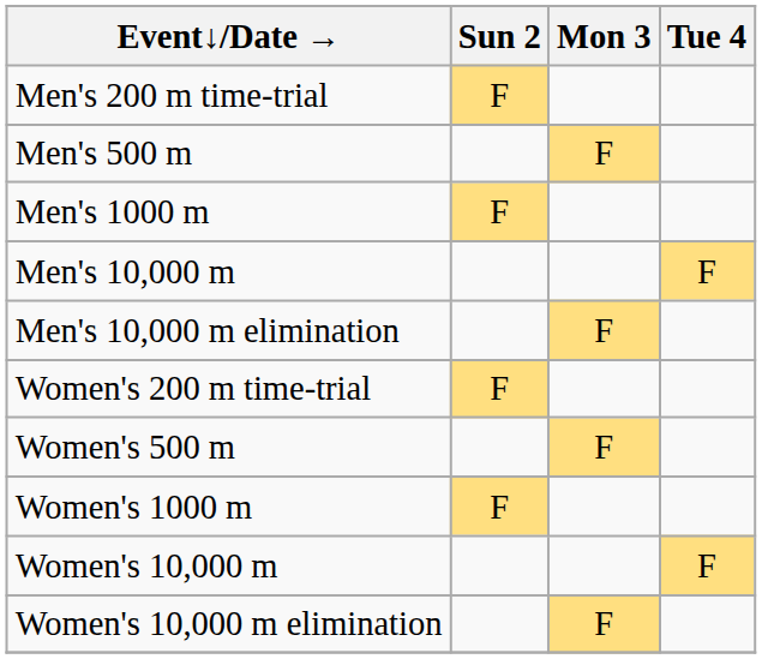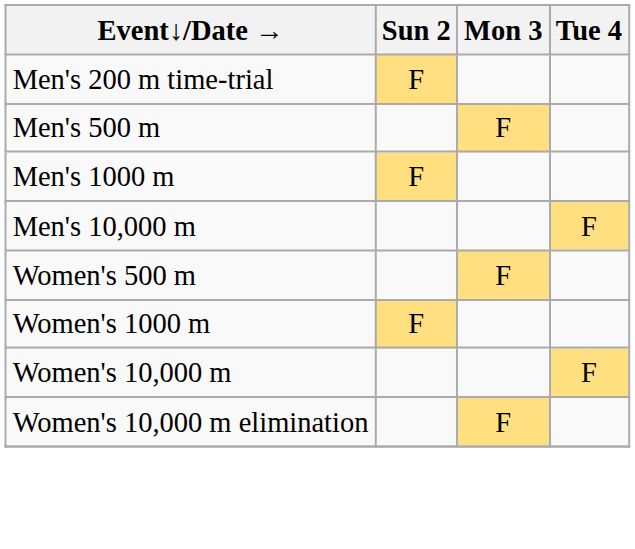- row: Men's 10,000 m elimination | F
- row: Women's 200 m time-trial | F
